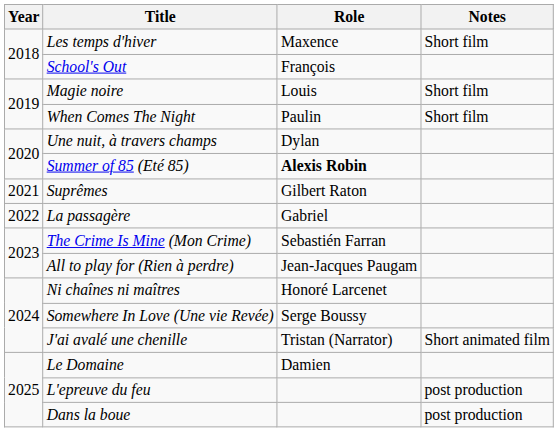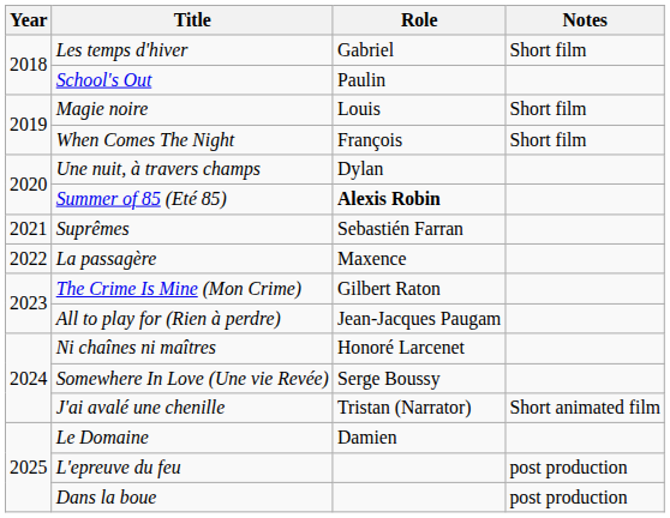Les temps d'hiver | Role: Maxence -> Gabriel
School's Out | Role: François -> Paulin
When Comes The Night | Role: Paulin -> François
Suprêmes | Role: Gilbert Raton -> Sebastién Farran
La passagère | Role: Gabriel -> Maxence
The Crime Is Mine (Mon Crime) | Role: Sebastién Farran -> Gilbert Raton
